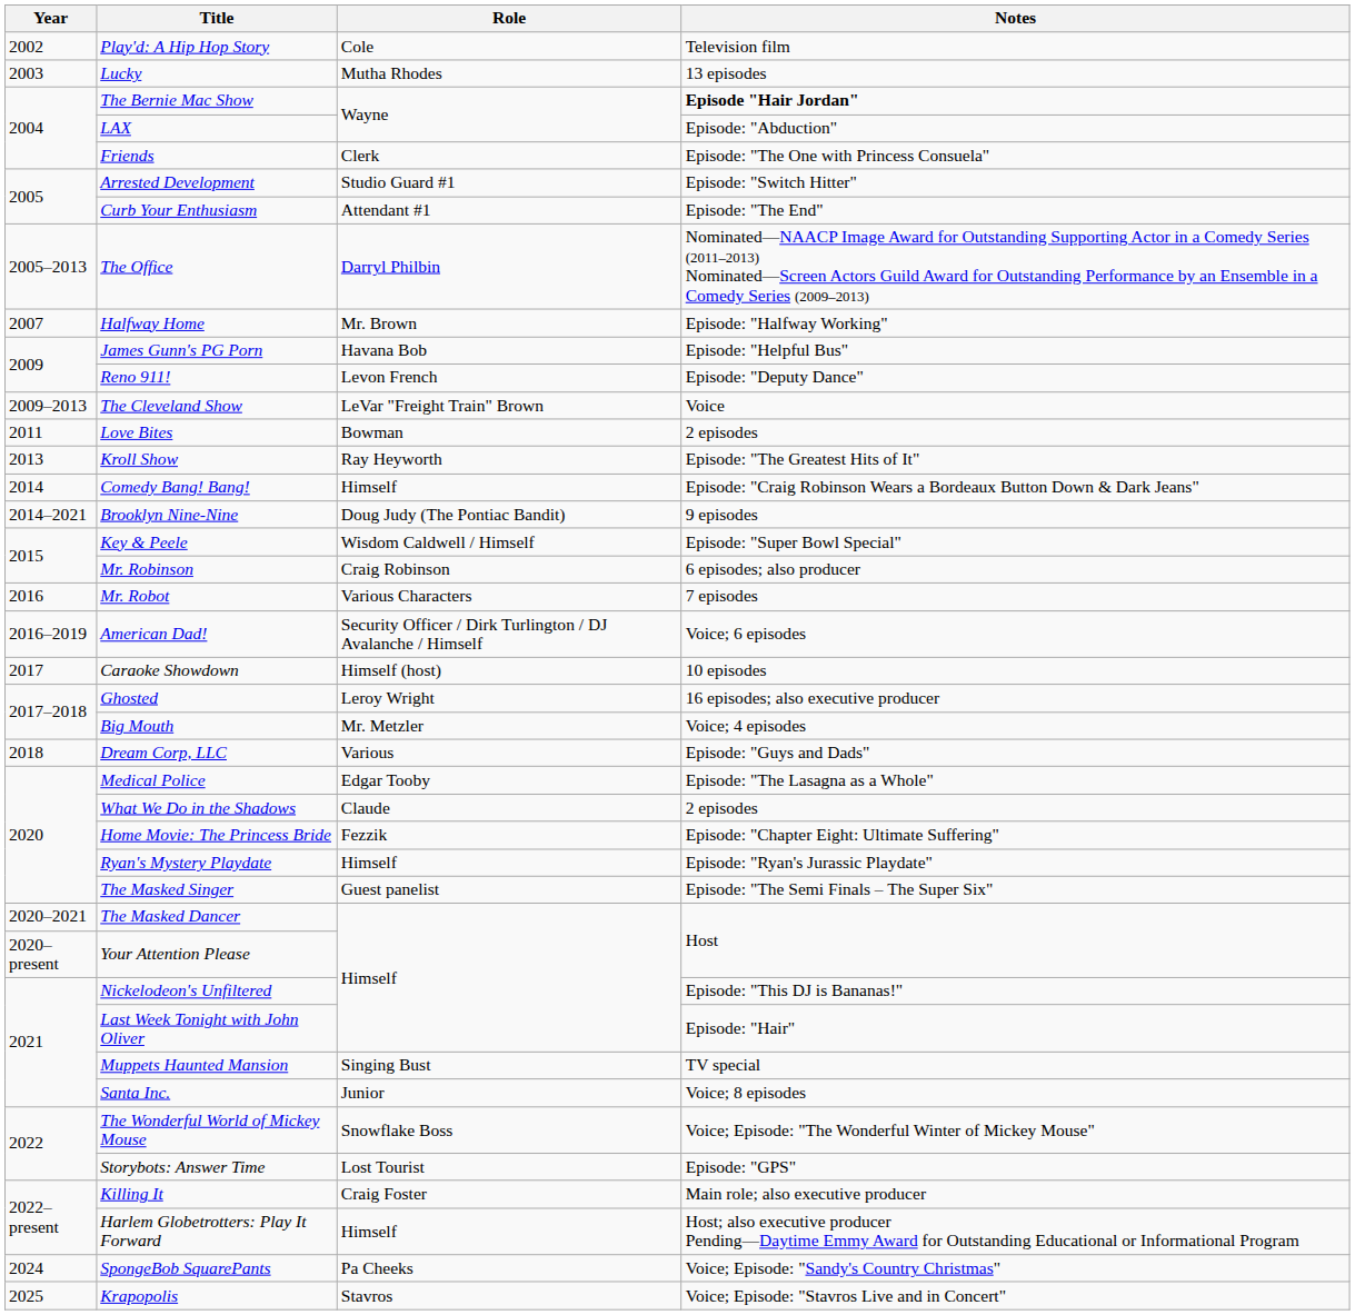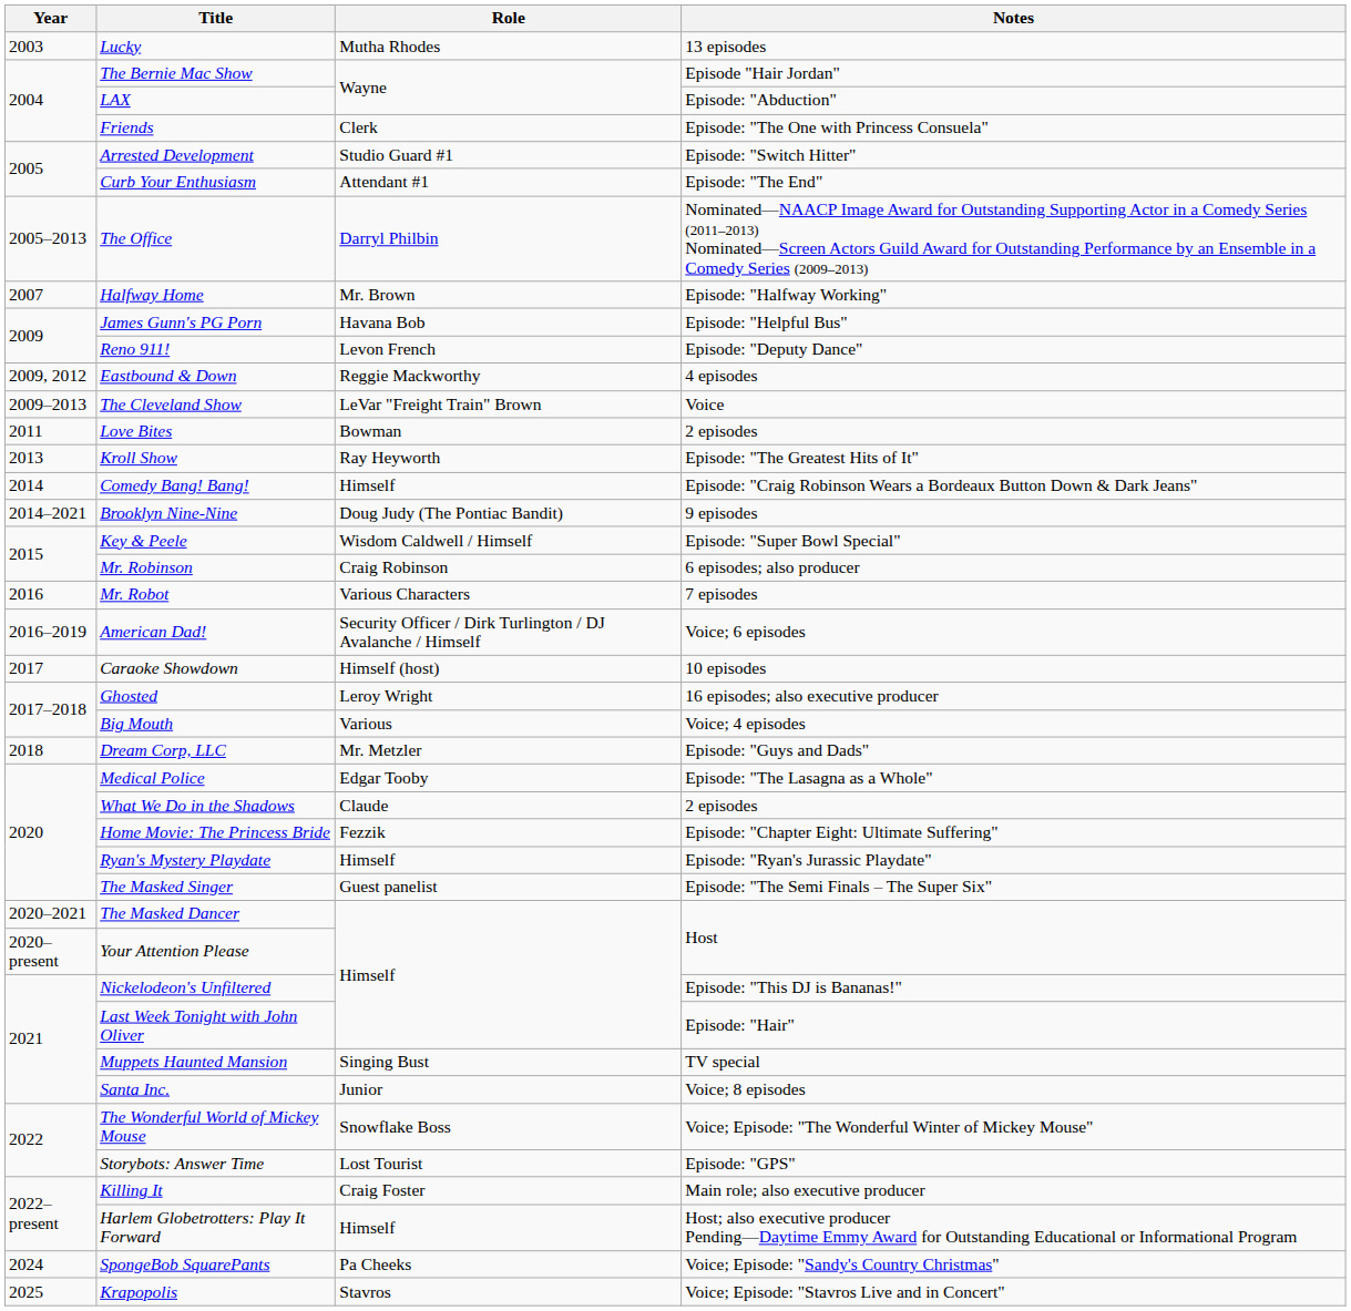- row: 2002 | Play'd: A Hip Hop Story | Cole | Television film
The Bernie Mac Show | Notes: bold -> normal
+ row: 2009, 2012 | Eastbound & Down | Reggie Mackworthy | 4 episodes
Big Mouth | Role: Mr. Metzler -> Various
Dream Corp, LLC | Role: Various -> Mr. Metzler
